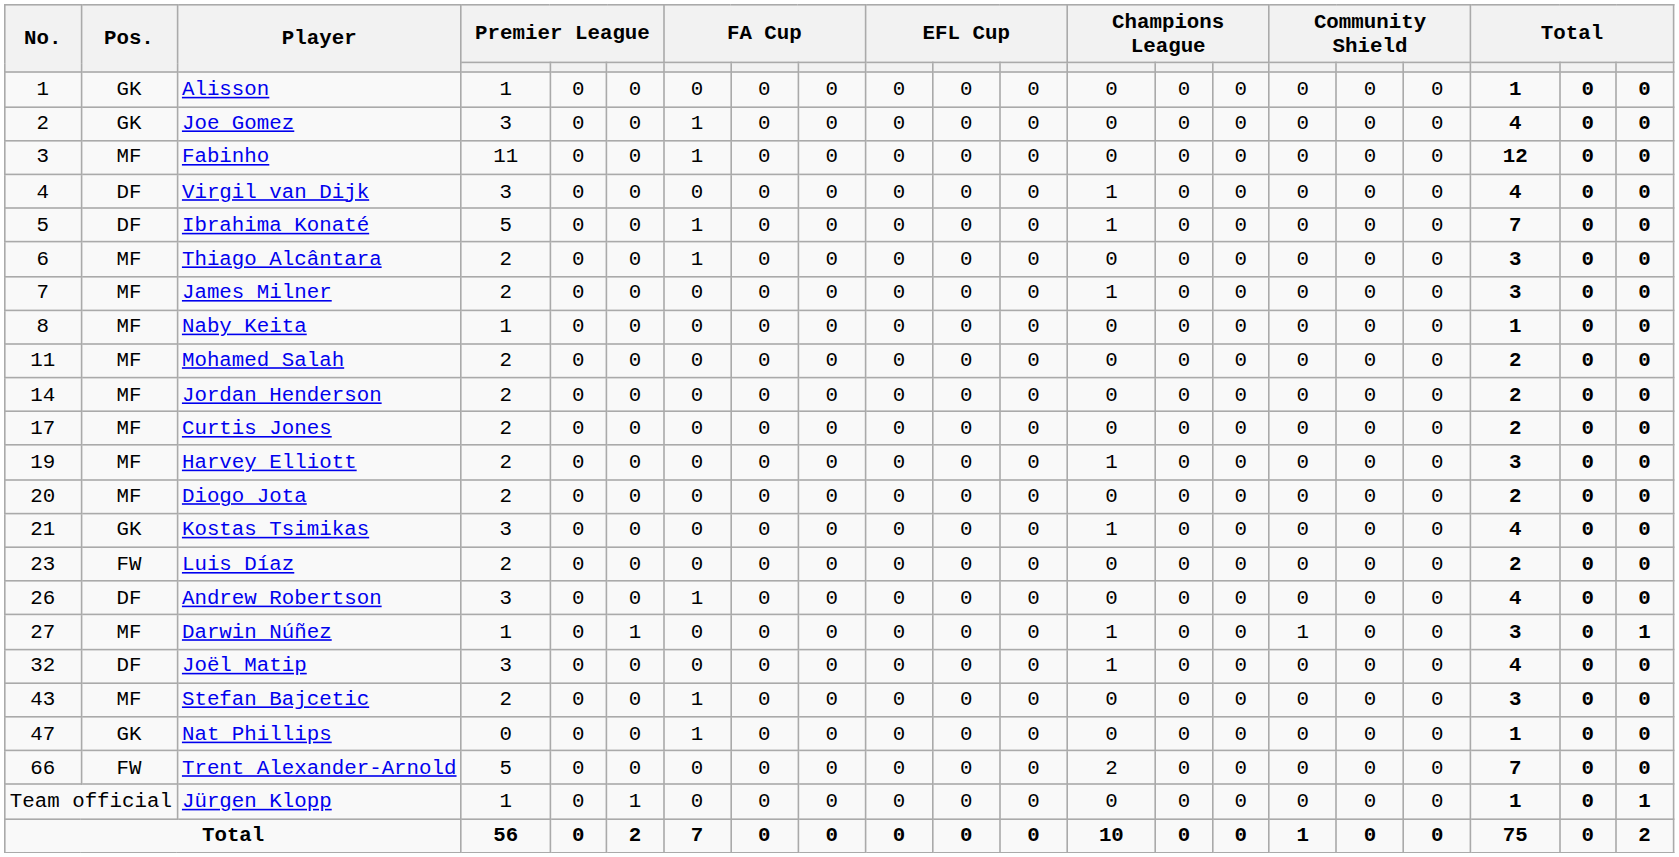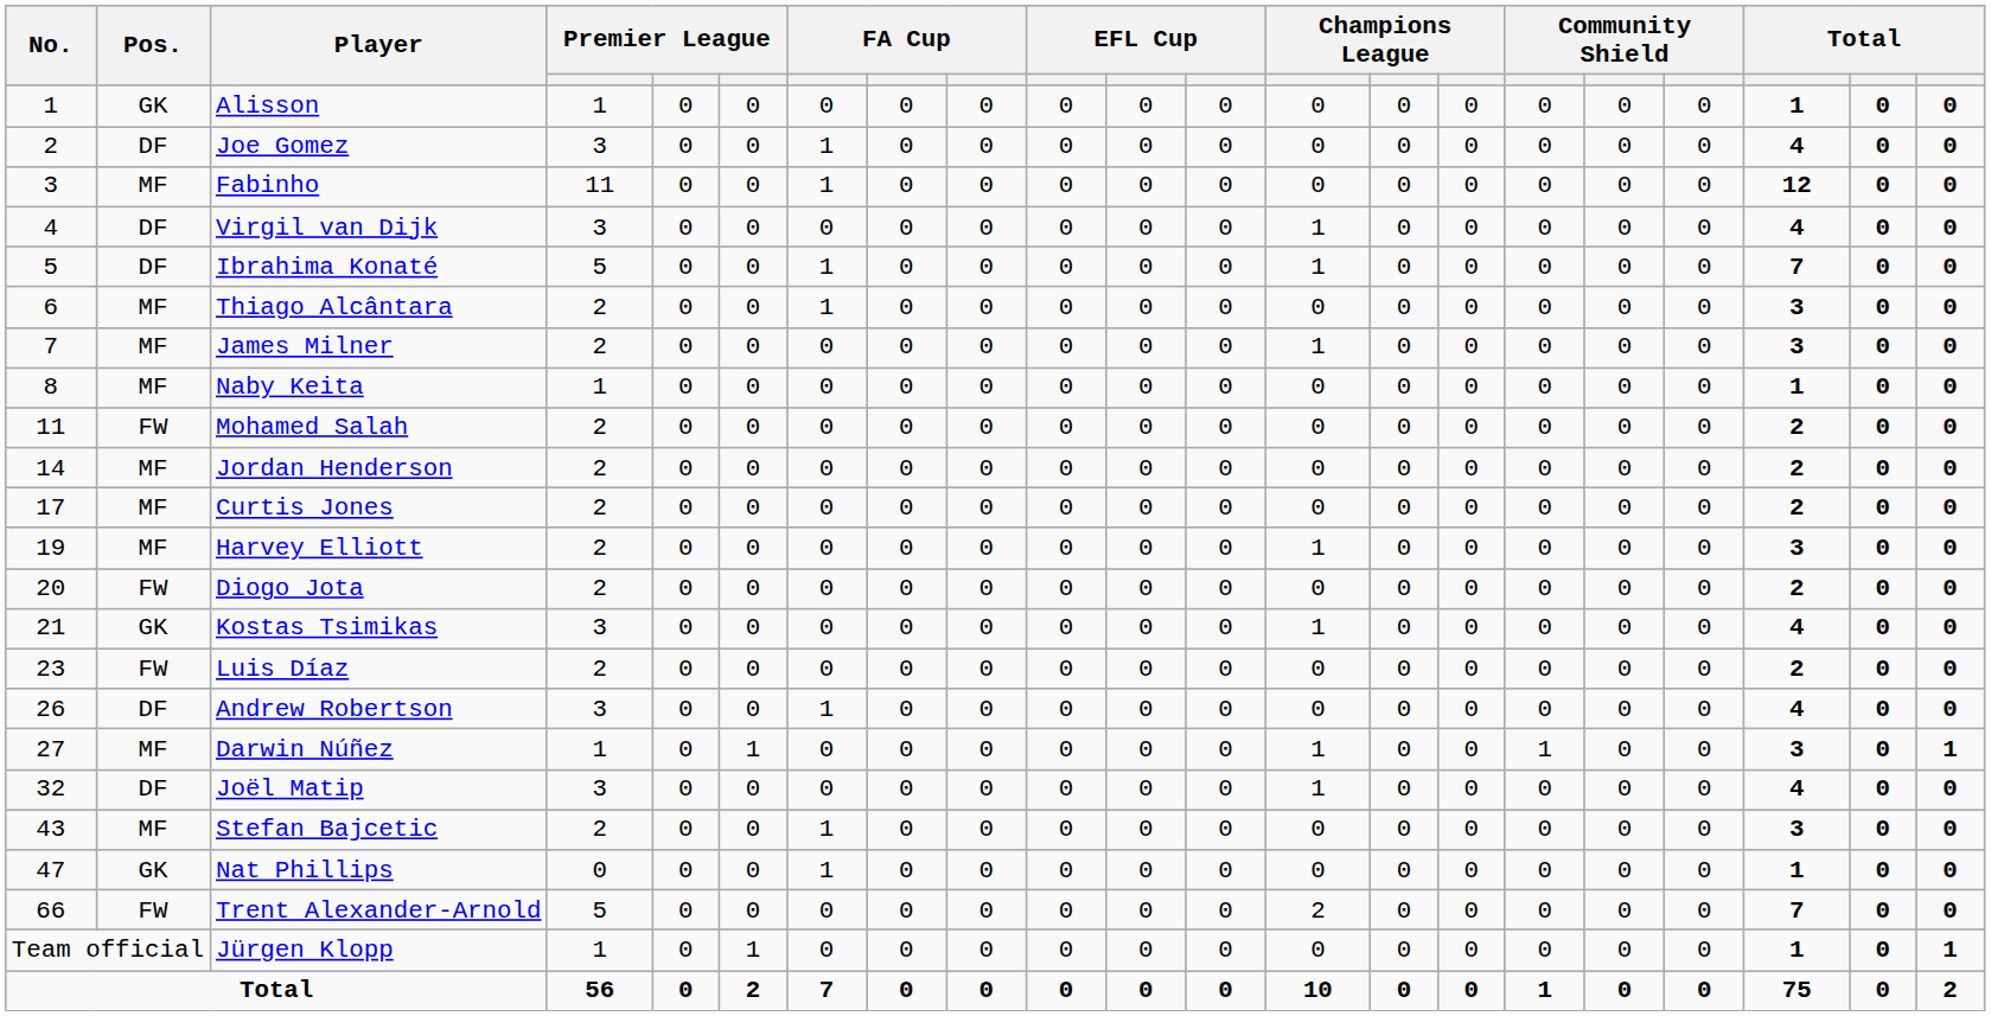Joe Gomez | Pos.: GK -> DF
Mohamed Salah | Pos.: MF -> FW
Diogo Jota | Pos.: MF -> FW
